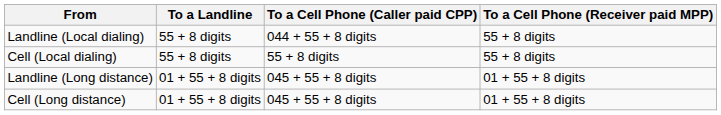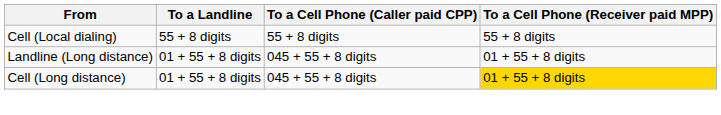- row: Landline (Local dialing) | 55 + 8 digits | 044 + 55 + 8 digits | 55 + 8 digits
Cell (Long distance) | To a Cell Phone (Receiver paid MPP): no background -> gold background
